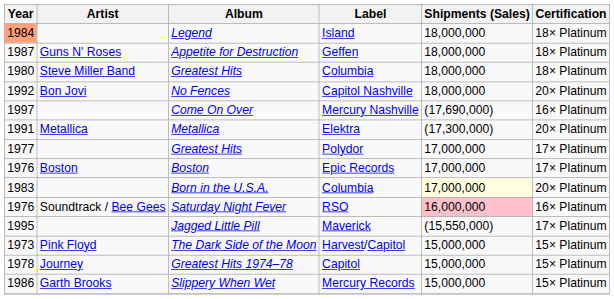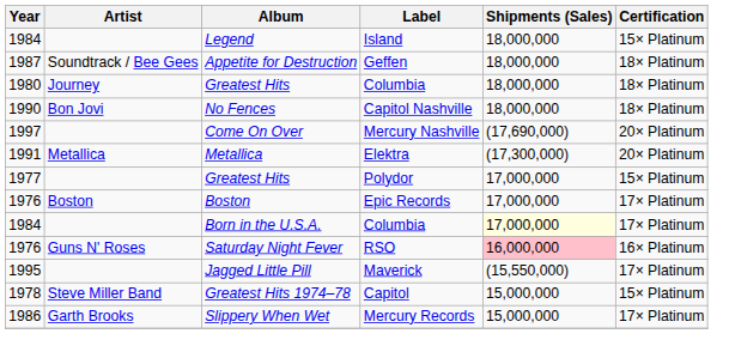Legend | Year: lightsalmon background -> no background
Legend | Certification: 18× Platinum -> 15× Platinum
Appetite for Destruction | Artist: Guns N' Roses -> Soundtrack / Bee Gees
Greatest Hits / Columbia | Artist: Steve Miller Band -> Journey
No Fences | Year: 1992 -> 1990
No Fences | Certification: 20× Platinum -> 18× Platinum
Come On Over | Certification: 16× Platinum -> 20× Platinum
Greatest Hits / Polydor | Certification: 17× Platinum -> 15× Platinum
Born in the U.S.A. | Year: 1983 -> 1984
Born in the U.S.A. | Certification: 20× Platinum -> 17× Platinum
Saturday Night Fever | Artist: Soundtrack / Bee Gees -> Guns N' Roses
- row: 1973 | Pink Floyd | The Dark Side of the Moon | Harvest/Capitol | 15,000,000 | 15× Platinum
Greatest Hits 1974–78 | Artist: Journey -> Steve Miller Band
Slippery When Wet | Certification: 15× Platinum -> 17× Platinum
